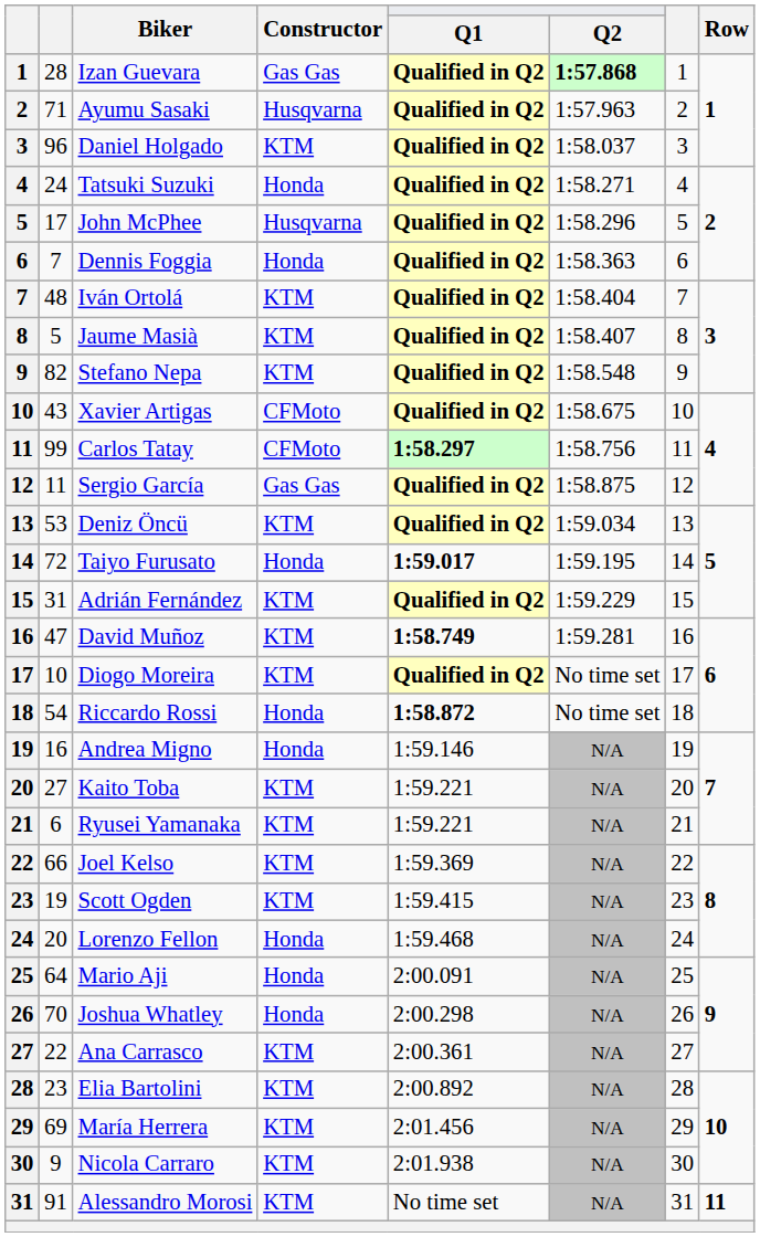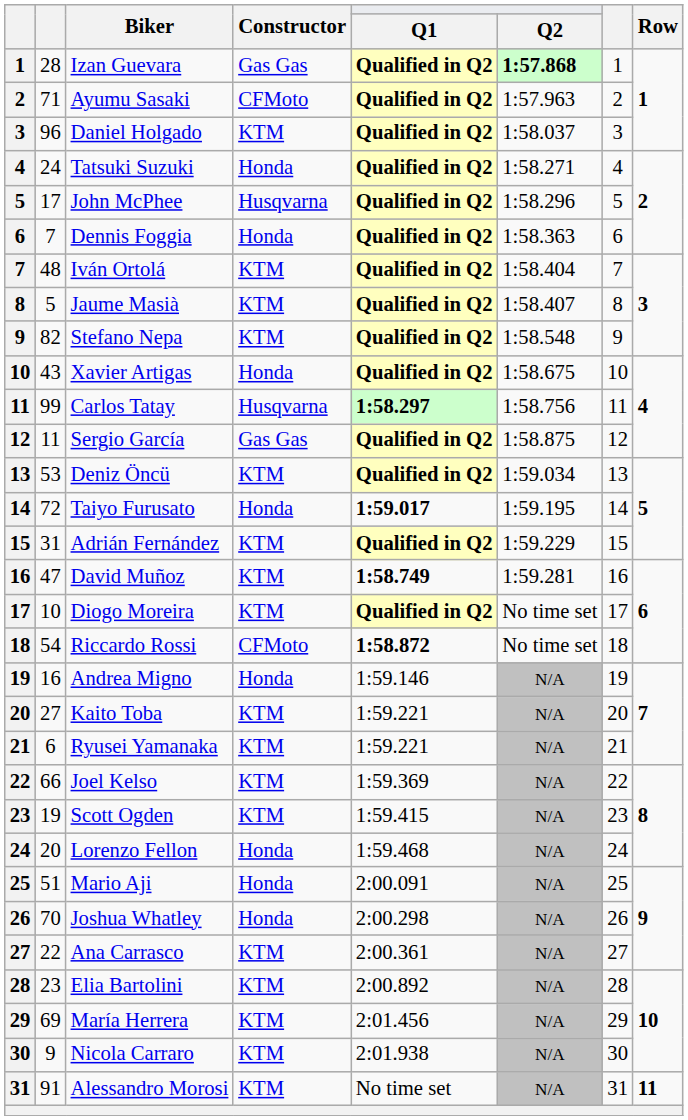Ayumu Sasaki | Constructor: Husqvarna -> CFMoto
Xavier Artigas | Constructor: CFMoto -> Honda
Carlos Tatay | Constructor: CFMoto -> Husqvarna
Riccardo Rossi | Constructor: Honda -> CFMoto
Mario Aji | column 2: 64 -> 51
